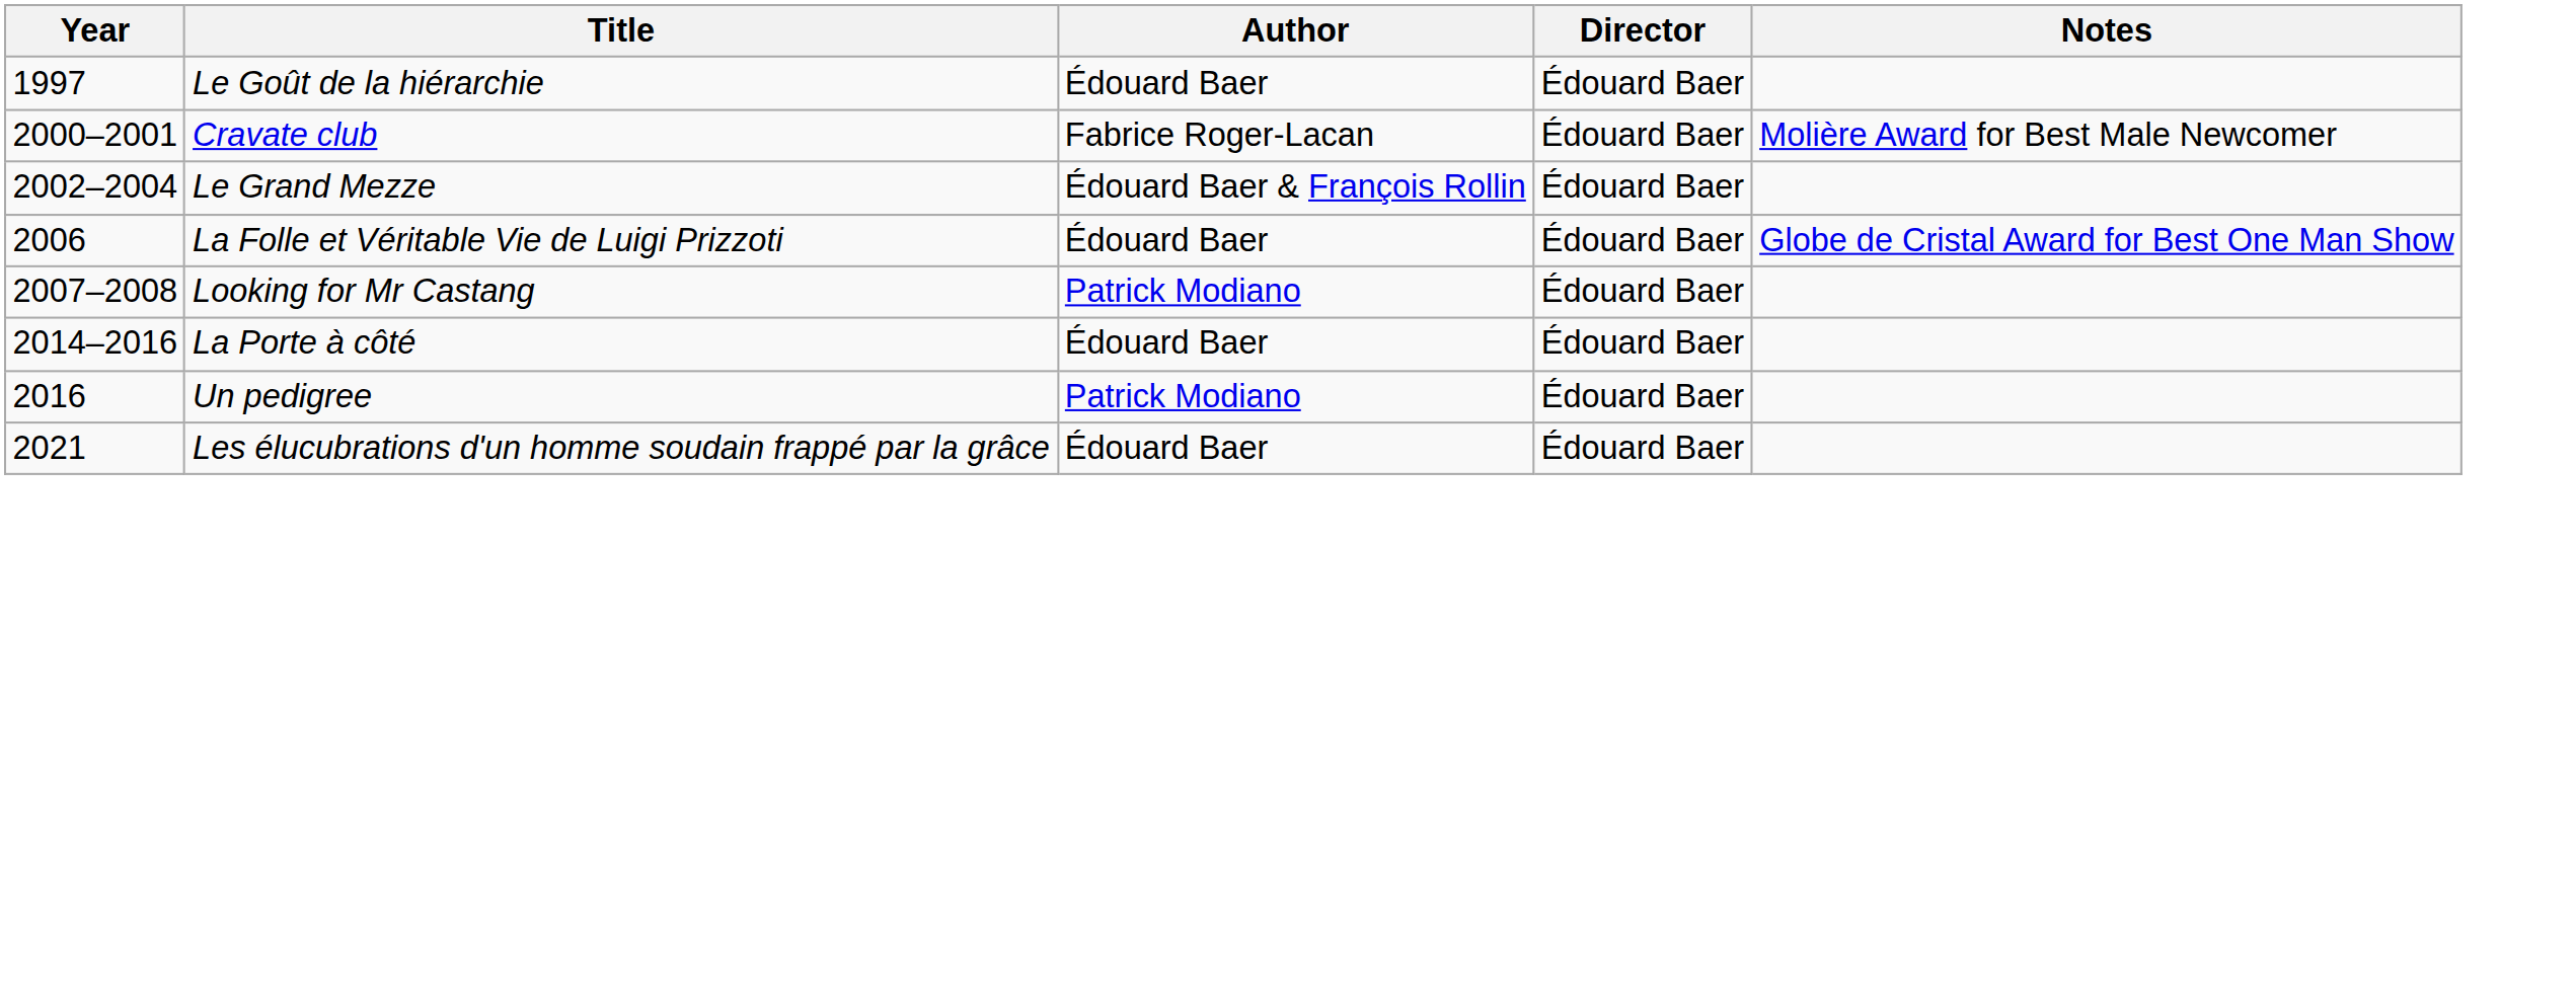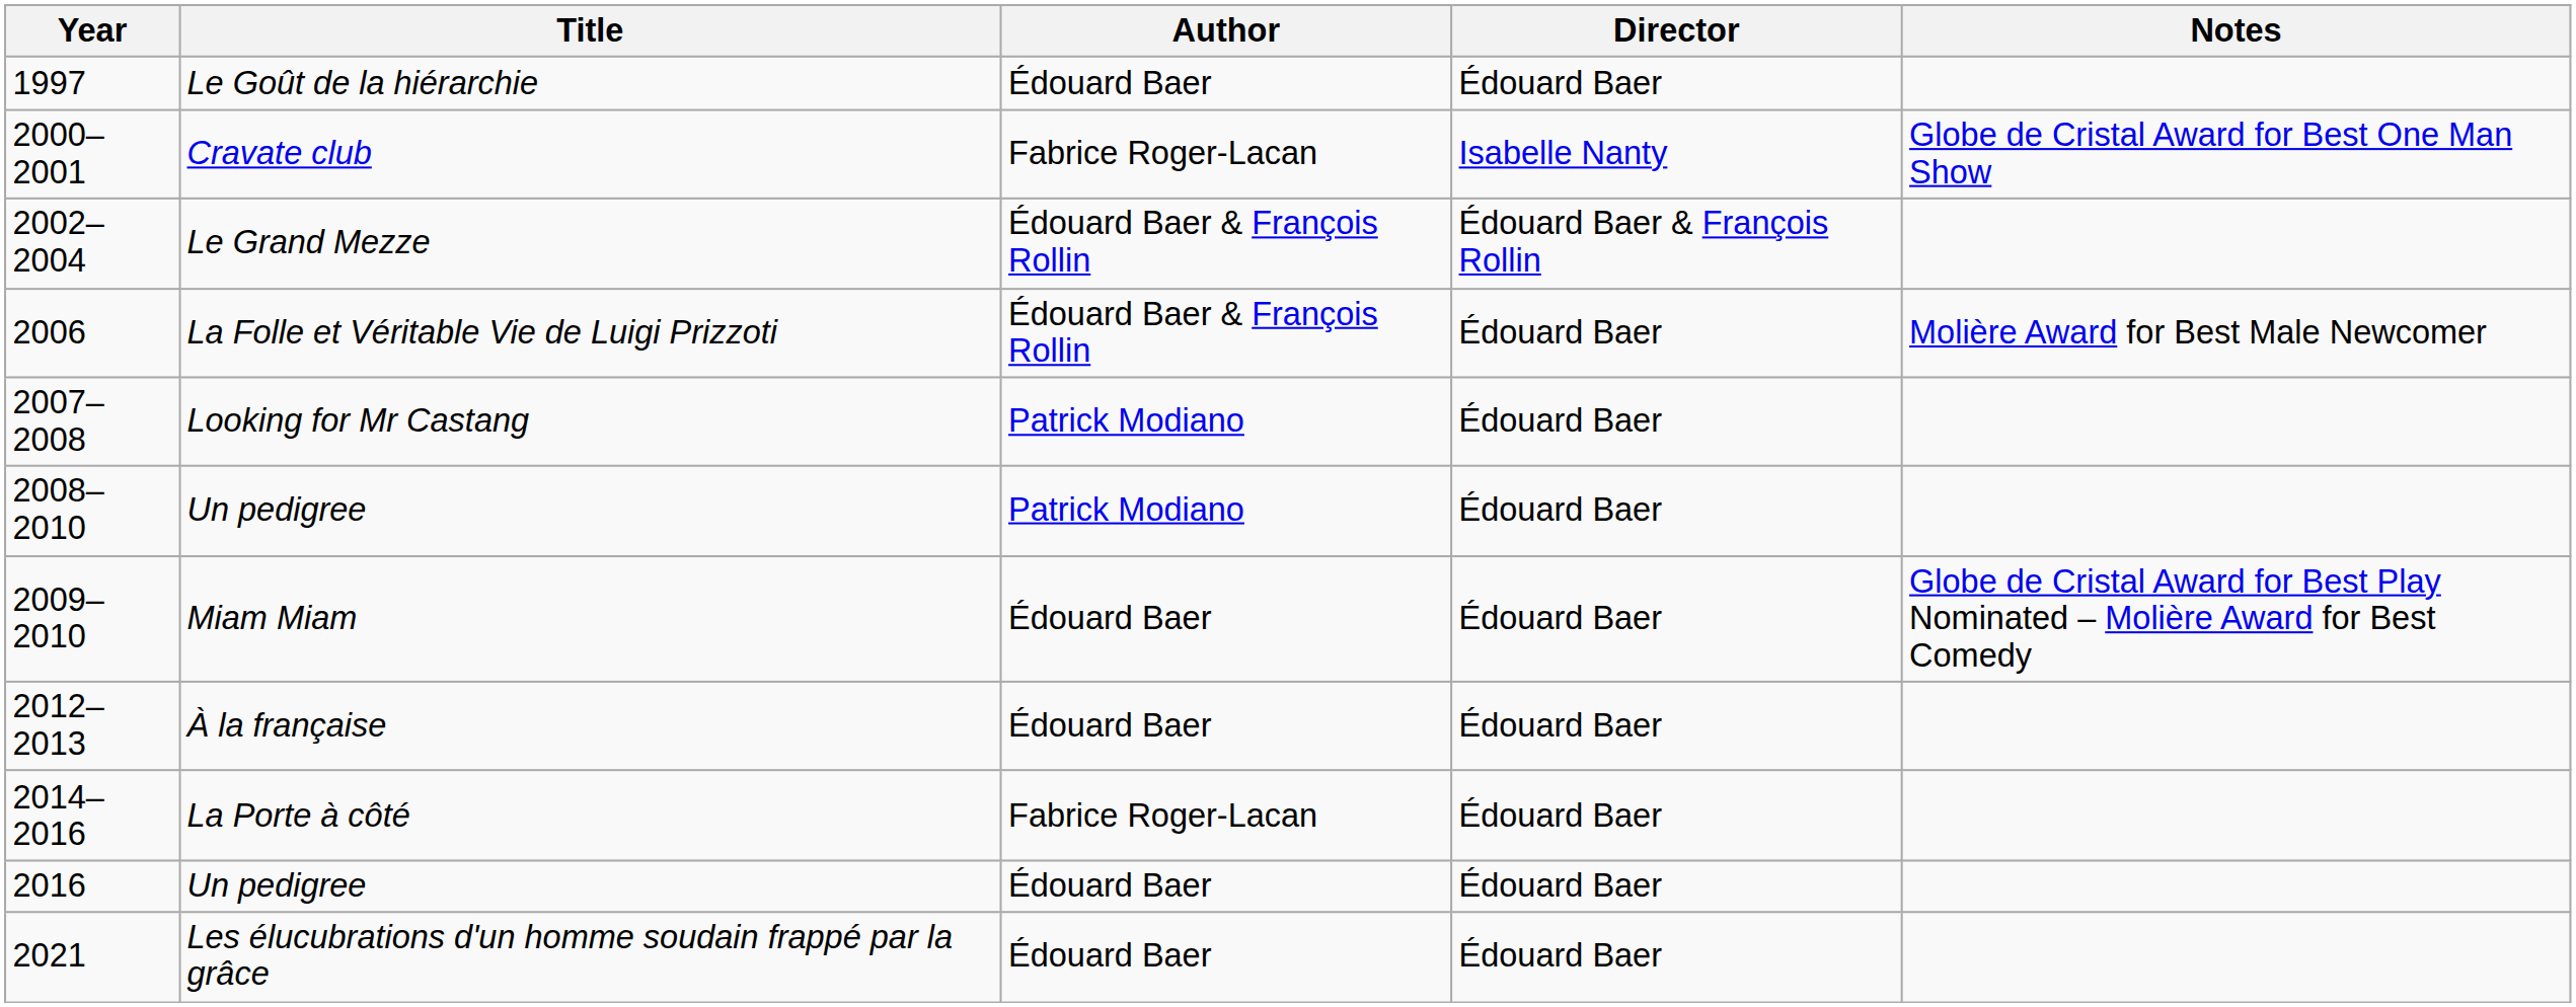Cravate club | Director: Édouard Baer -> Isabelle Nanty
Cravate club | Notes: Molière Award for Best Male Newcomer -> Globe de Cristal Award for Best One Man Show
Le Grand Mezze | Director: Édouard Baer -> Édouard Baer & François Rollin
La Folle et Véritable Vie de Luigi Prizzoti | Author: Édouard Baer -> Édouard Baer & François Rollin
La Folle et Véritable Vie de Luigi Prizzoti | Notes: Globe de Cristal Award for Best One Man Show -> Molière Award for Best Male Newcomer
+ row: 2008–2010 | Un pedigree | Patrick Modiano | Édouard Baer
+ row: 2009–2010 | Miam Miam | Édouard Baer | Édouard Baer | Globe de Cristal Award for Best Play Nominated – Molière Award for Best Comedy
+ row: 2012–2013 | À la française | Édouard Baer | Édouard Baer
La Porte à côté | Author: Édouard Baer -> Fabrice Roger-Lacan
2016 / Un pedigree | Author: Patrick Modiano -> Édouard Baer
